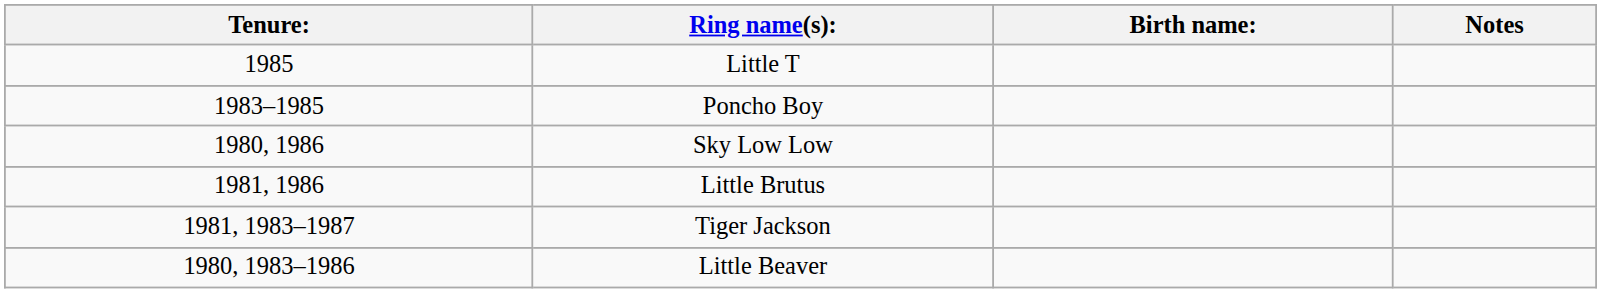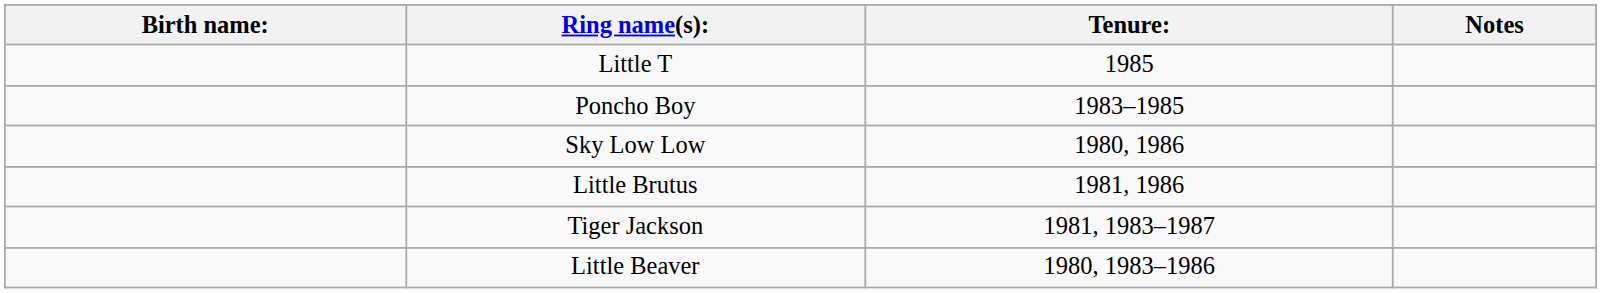columns swapped: Birth name: <-> Tenure:
